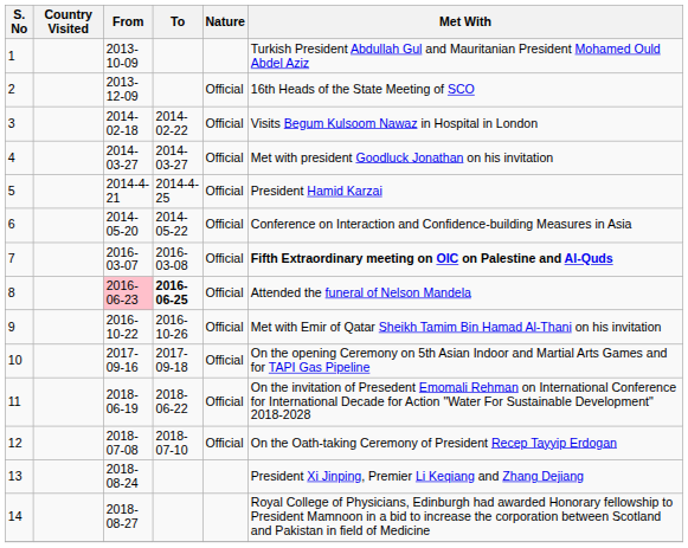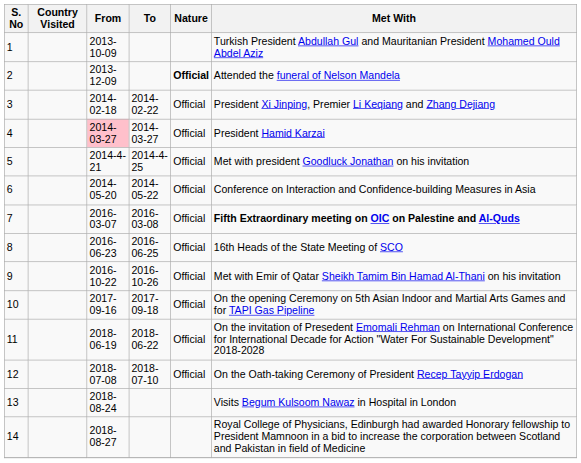2 | Nature: normal -> bold
2 | Met With: 16th Heads of the State Meeting of SCO -> Attended the funeral of Nelson Mandela
3 | Met With: Visits Begum Kulsoom Nawaz in Hospital in London -> President Xi Jinping, Premier Li Keqiang and Zhang Dejiang
4 | From: no background -> pink background
4 | Met With: Met with president Goodluck Jonathan on his invitation -> President Hamid Karzai
5 | Met With: President Hamid Karzai -> Met with president Goodluck Jonathan on his invitation
8 | From: pink background -> no background
8 | To: bold -> normal
8 | Met With: Attended the funeral of Nelson Mandela -> 16th Heads of the State Meeting of SCO
13 | Met With: President Xi Jinping, Premier Li Keqiang and Zhang Dejiang -> Visits Begum Kulsoom Nawaz in Hospital in London
